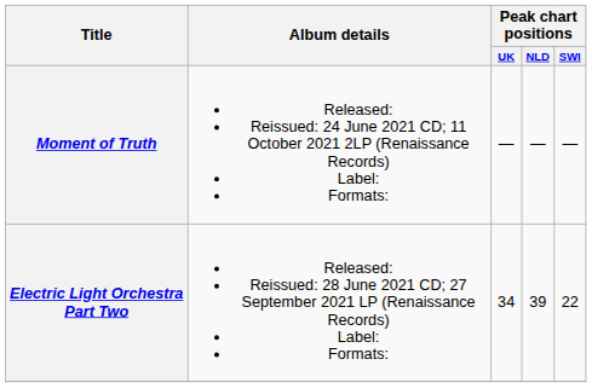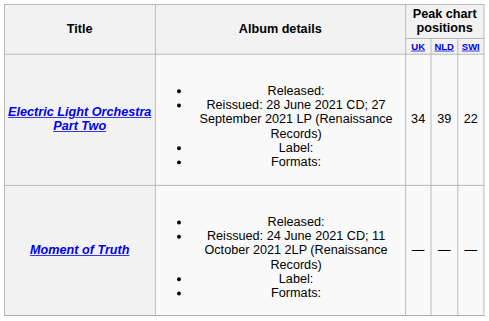rows swapped: Electric Light Orchestra Part Two <-> Moment of Truth
